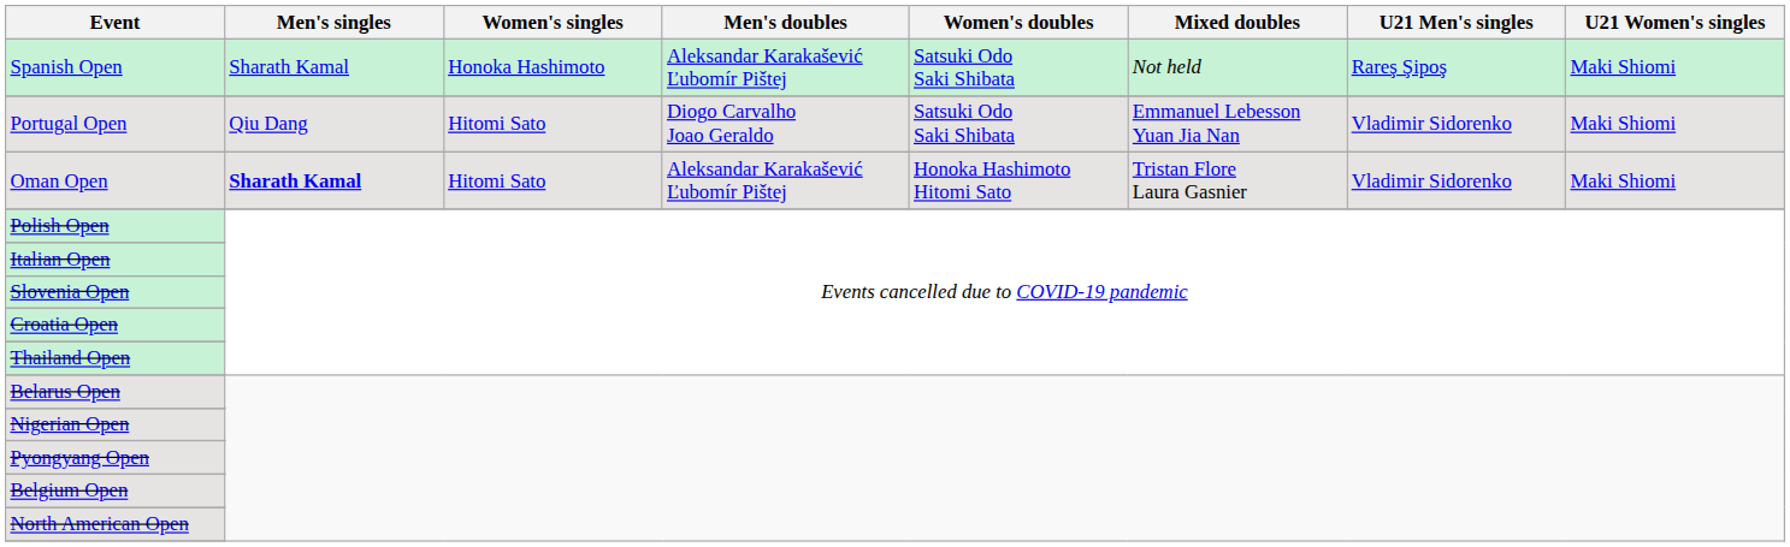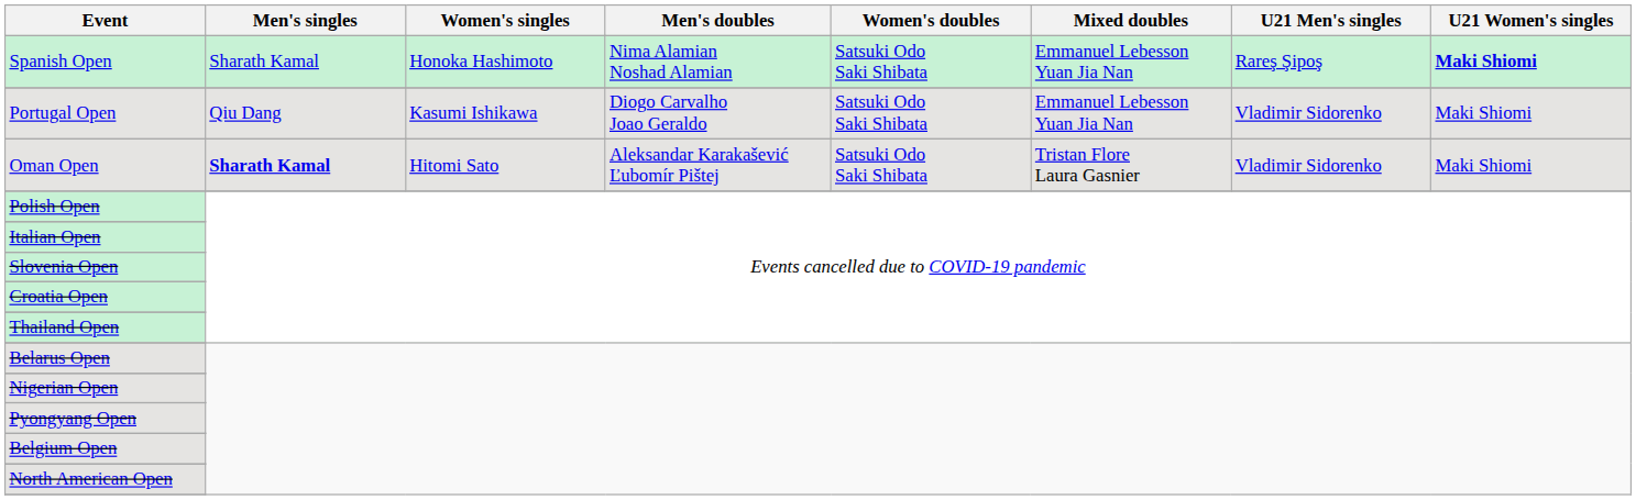Spanish Open | Men's doubles: Aleksandar Karakašević Ľubomír Pištej -> Nima Alamian Noshad Alamian
Spanish Open | Mixed doubles: Not held -> Emmanuel Lebesson Yuan Jia Nan
Spanish Open | U21 Women's singles: normal -> bold
Portugal Open | Women's singles: Hitomi Sato -> Kasumi Ishikawa
Oman Open | Women's doubles: Honoka Hashimoto Hitomi Sato -> Satsuki Odo Saki Shibata
